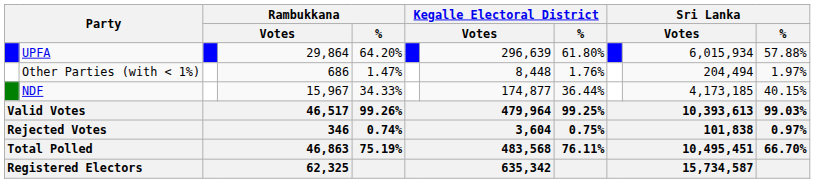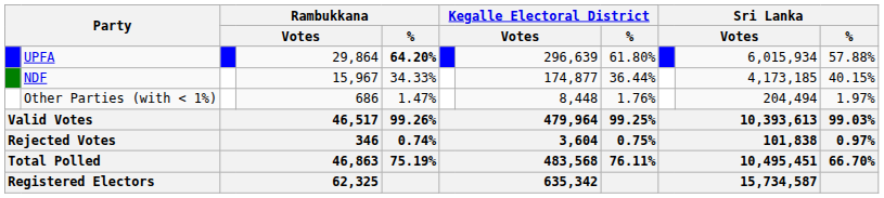UPFA | Rambukkana / %: normal -> bold
rows swapped: NDF <-> Other Parties (with < 1%)
